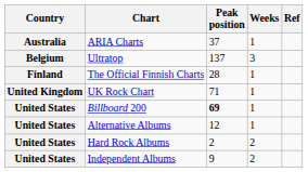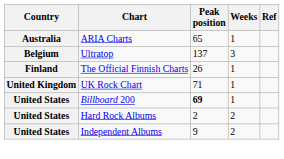ARIA Charts | Peak position: 37 -> 65
The Official Finnish Charts | Peak position: 28 -> 26
- row: United States | Alternative Albums | 12 | 1
